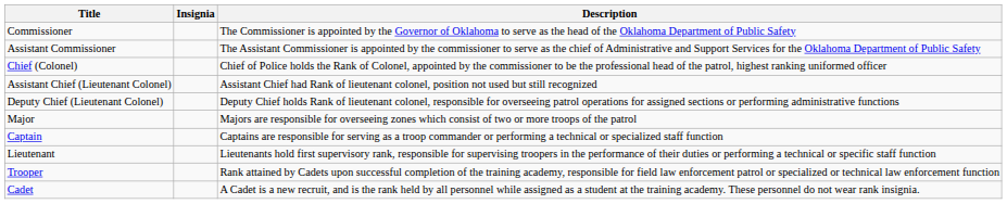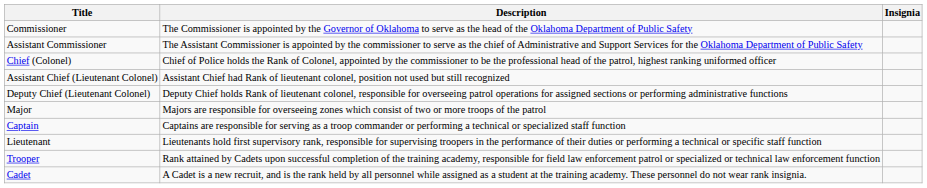columns swapped: Insignia <-> Description
